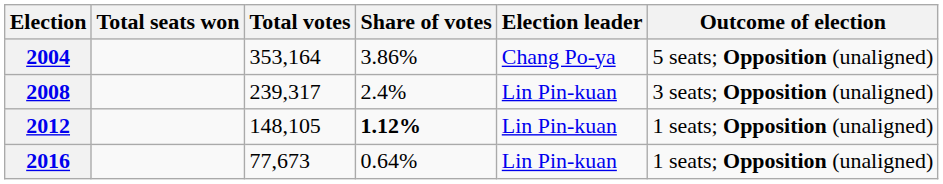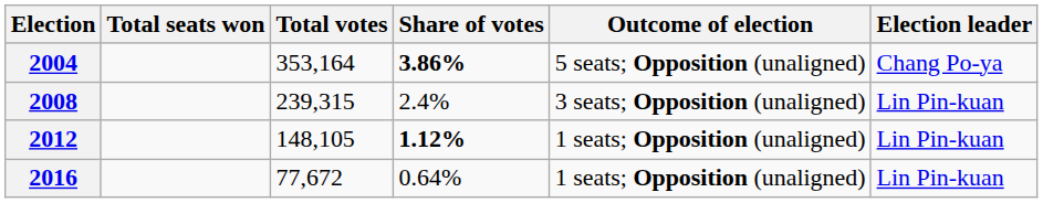columns swapped: Outcome of election <-> Election leader
2004 | Share of votes: normal -> bold
2008 | Total votes: 239,317 -> 239,315
2016 | Total votes: 77,673 -> 77,672
